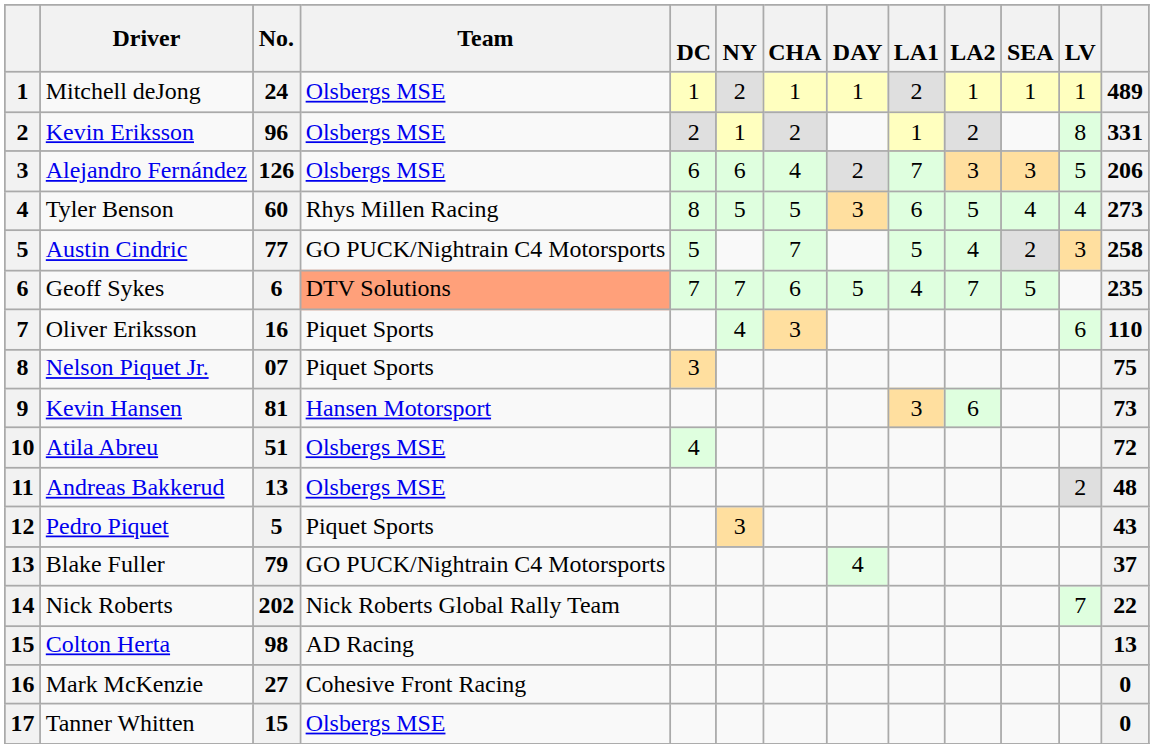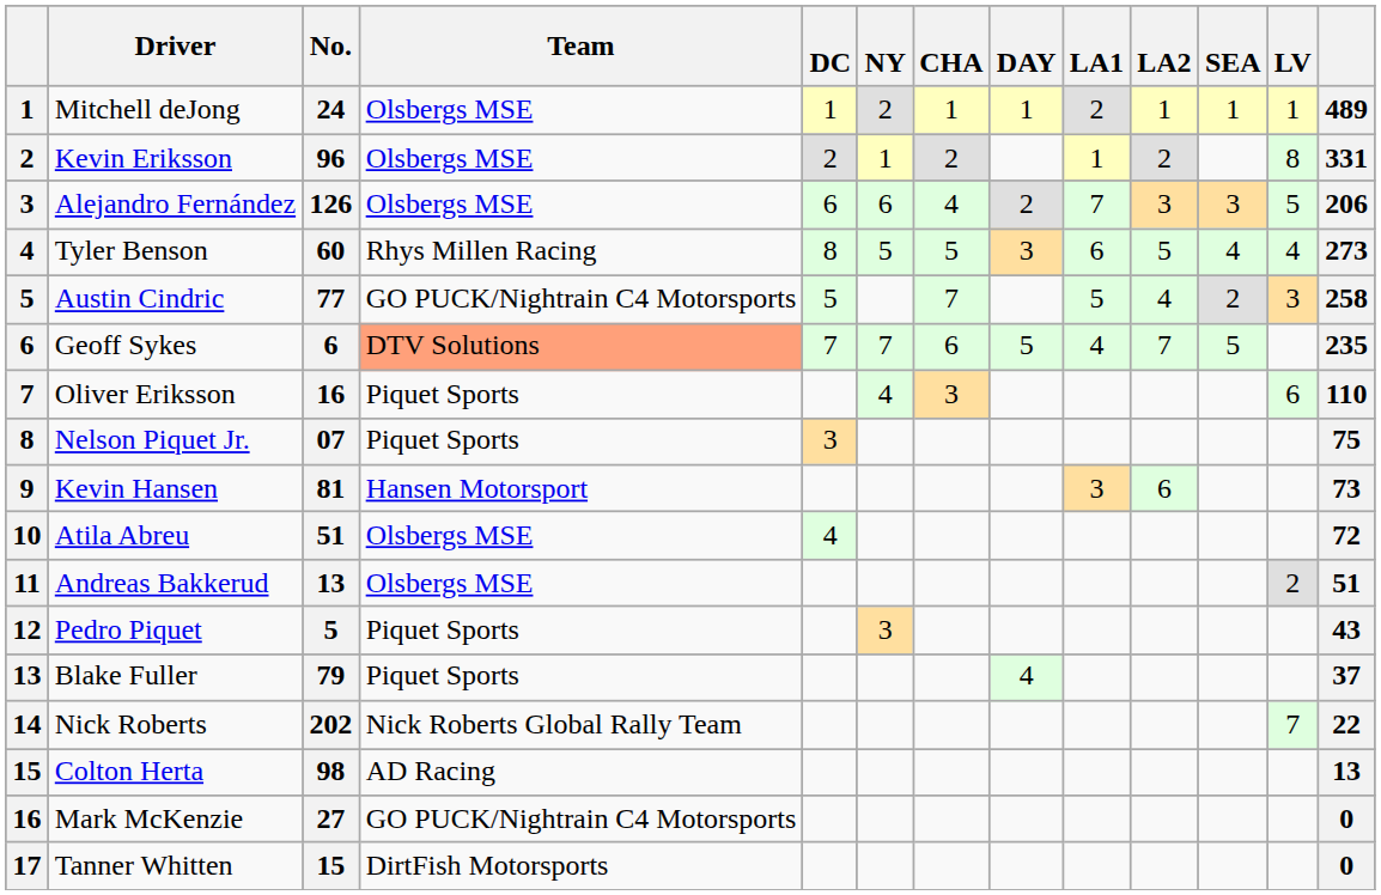Andreas Bakkerud | column 13: 48 -> 51
Blake Fuller | Team: GO PUCK/Nightrain C4 Motorsports -> Piquet Sports
Mark McKenzie | Team: Cohesive Front Racing -> GO PUCK/Nightrain C4 Motorsports
Tanner Whitten | Team: Olsbergs MSE -> DirtFish Motorsports
